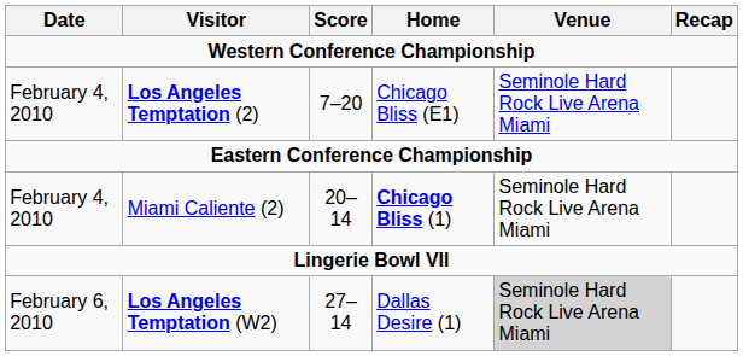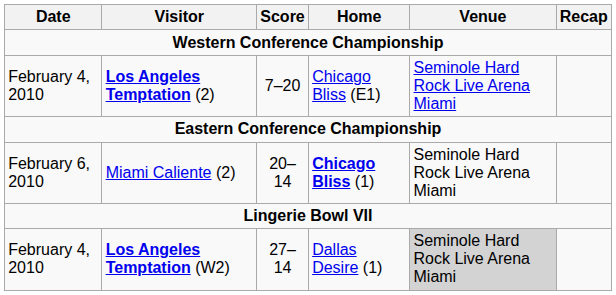Miami Caliente (2) | Date: February 4, 2010 -> February 6, 2010
Los Angeles Temptation (W2) | Date: February 6, 2010 -> February 4, 2010
